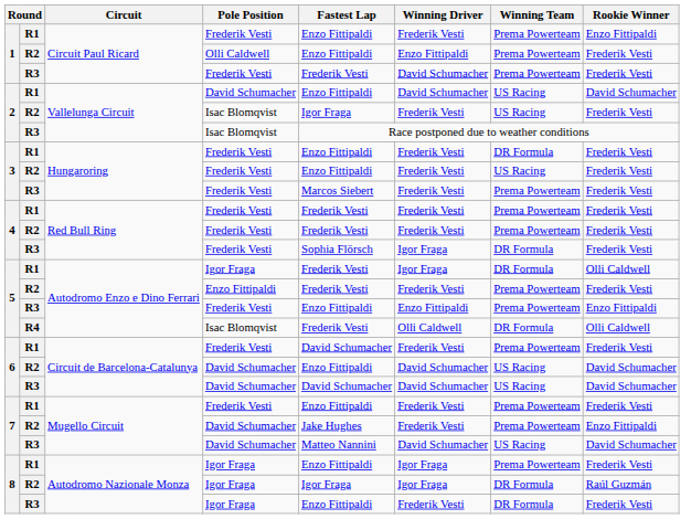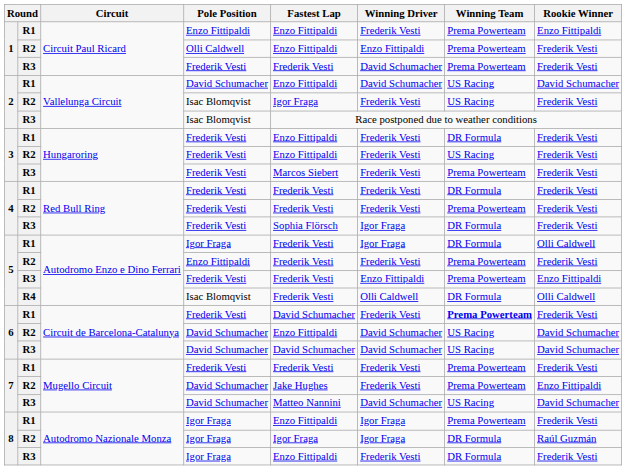1 / R1 | Pole Position: Frederik Vesti -> Enzo Fittipaldi
4 / R1 | Winning Team: Prema Powerteam -> DR Formula
5 / R3 | Fastest Lap: Enzo Fittipaldi -> Frederik Vesti
6 / R1 | Winning Team: normal -> bold
7 / R1 | Fastest Lap: Enzo Fittipaldi -> Frederik Vesti
